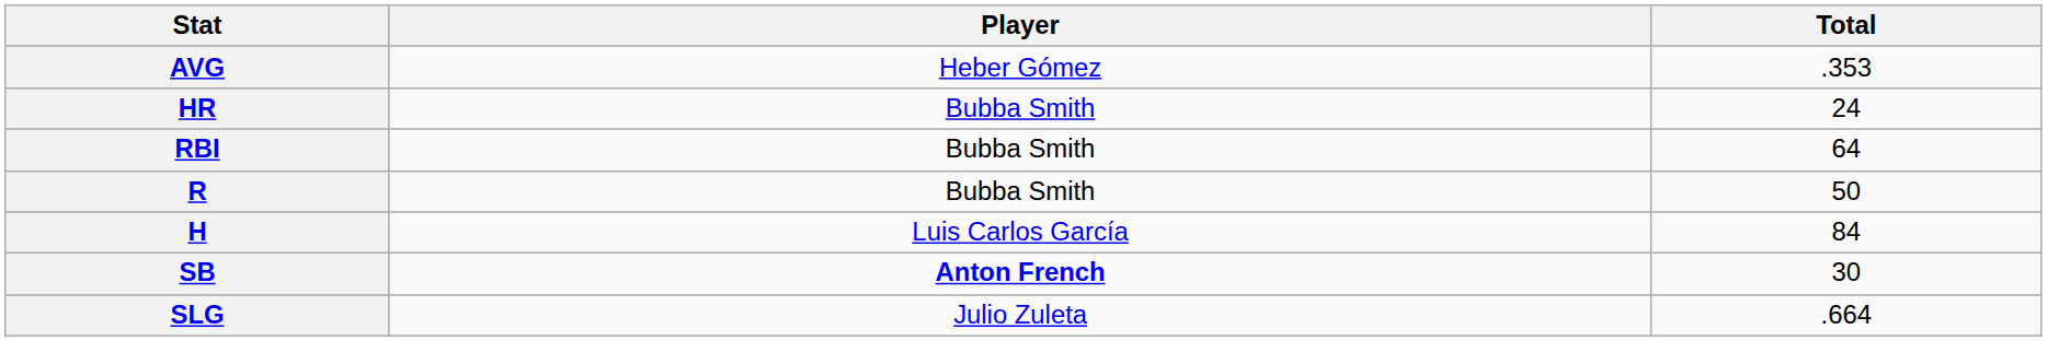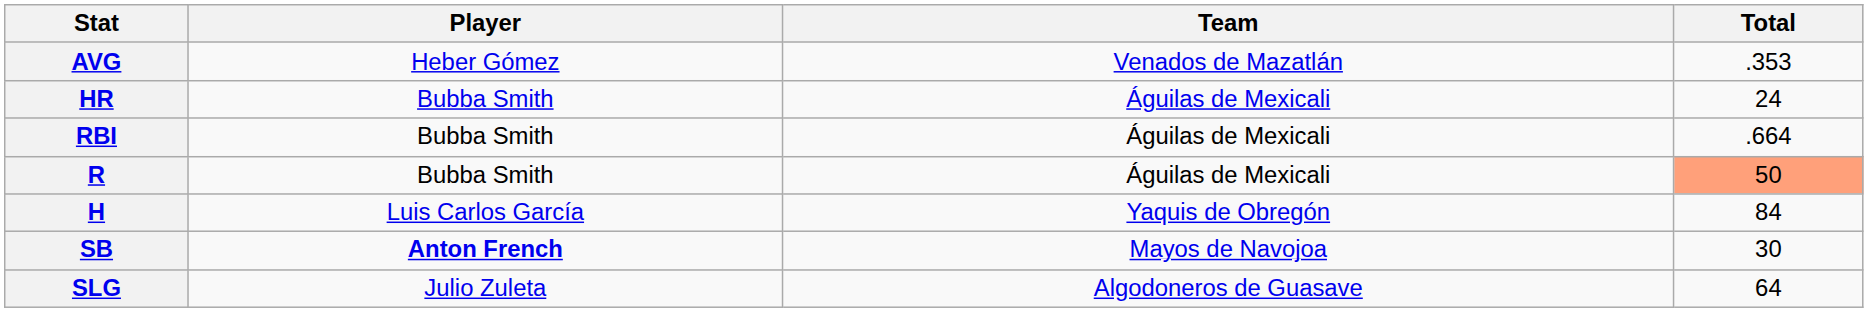+ column: Team | Venados de Mazatlán | Águilas de Mexicali | Águilas de Mexicali | Águilas de Mexicali | Yaquis de Obregón | Mayos de Navojoa | Algodoneros de Guasave
RBI | Total: 64 -> .664
R | Total: no background -> lightsalmon background
SLG | Total: .664 -> 64
